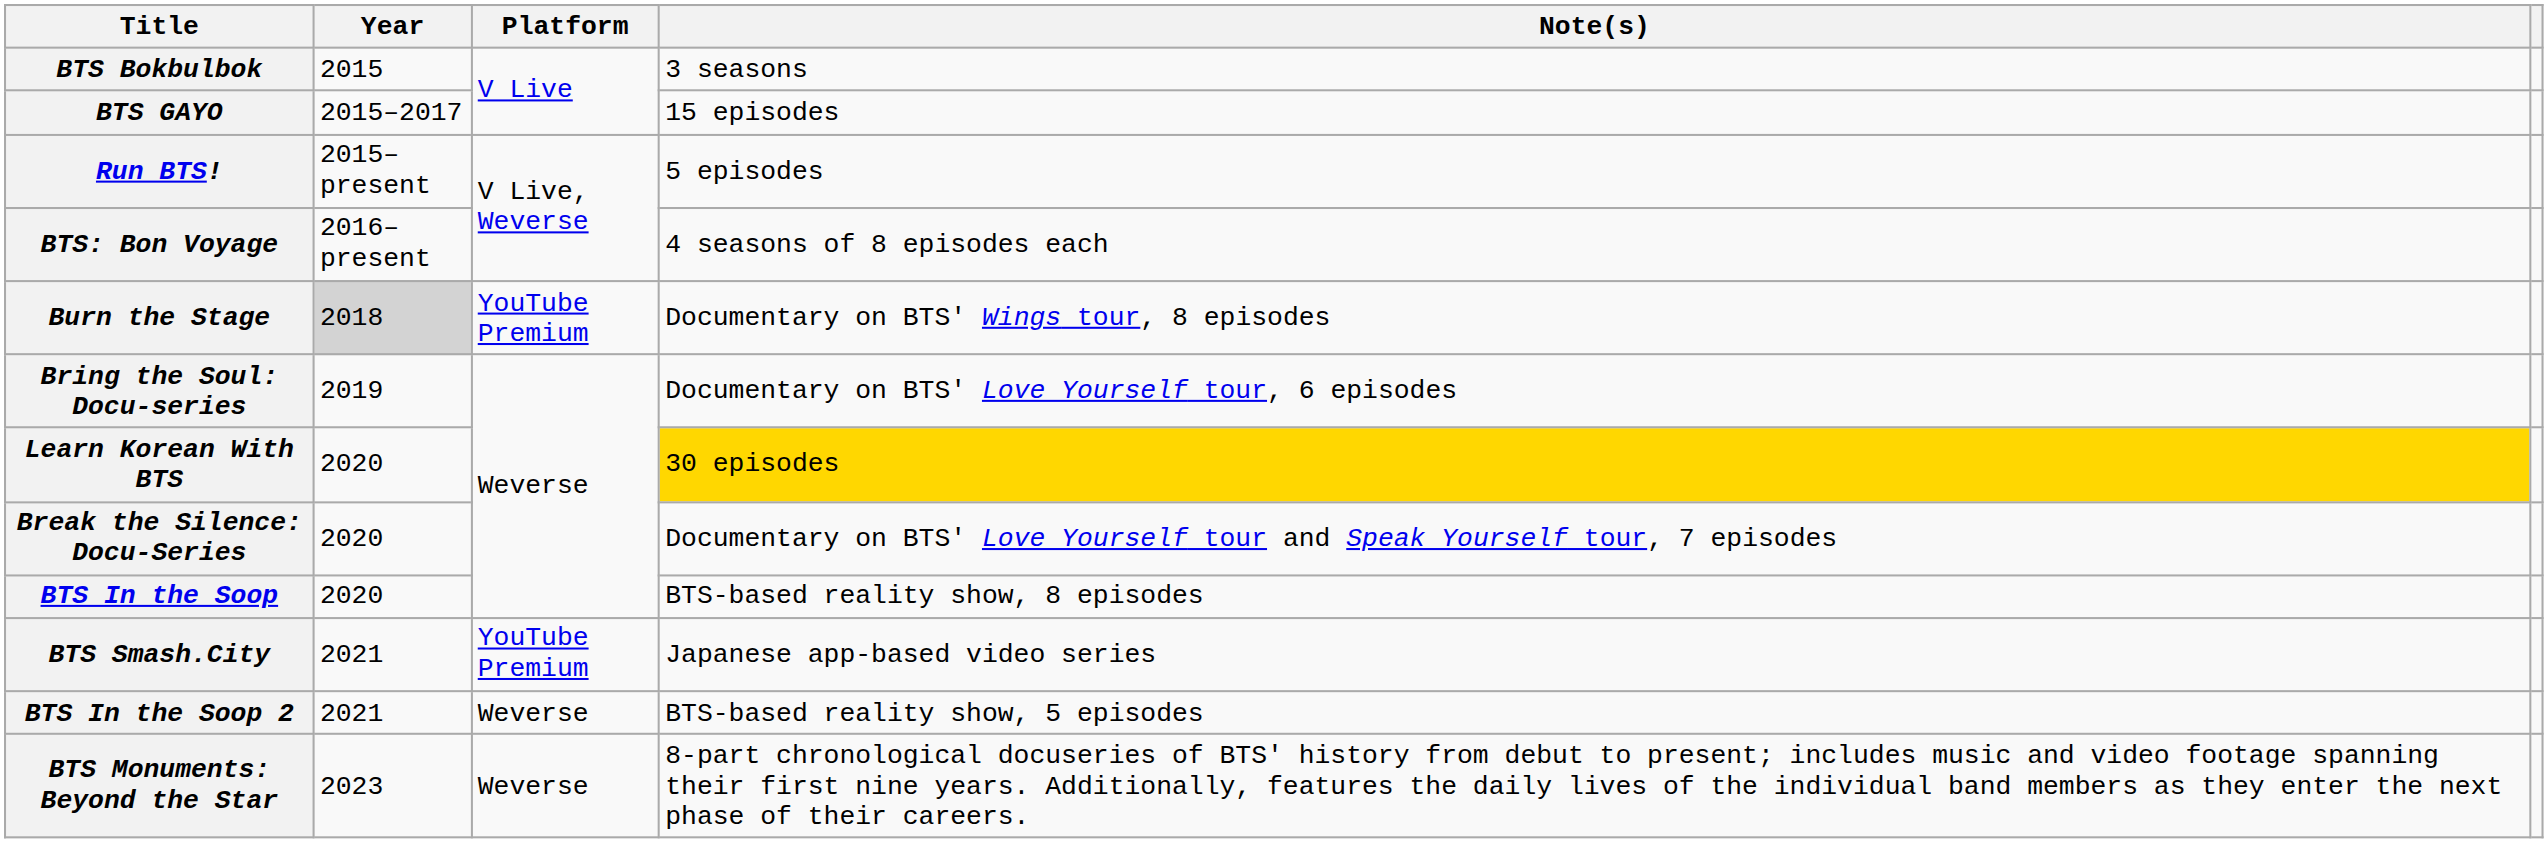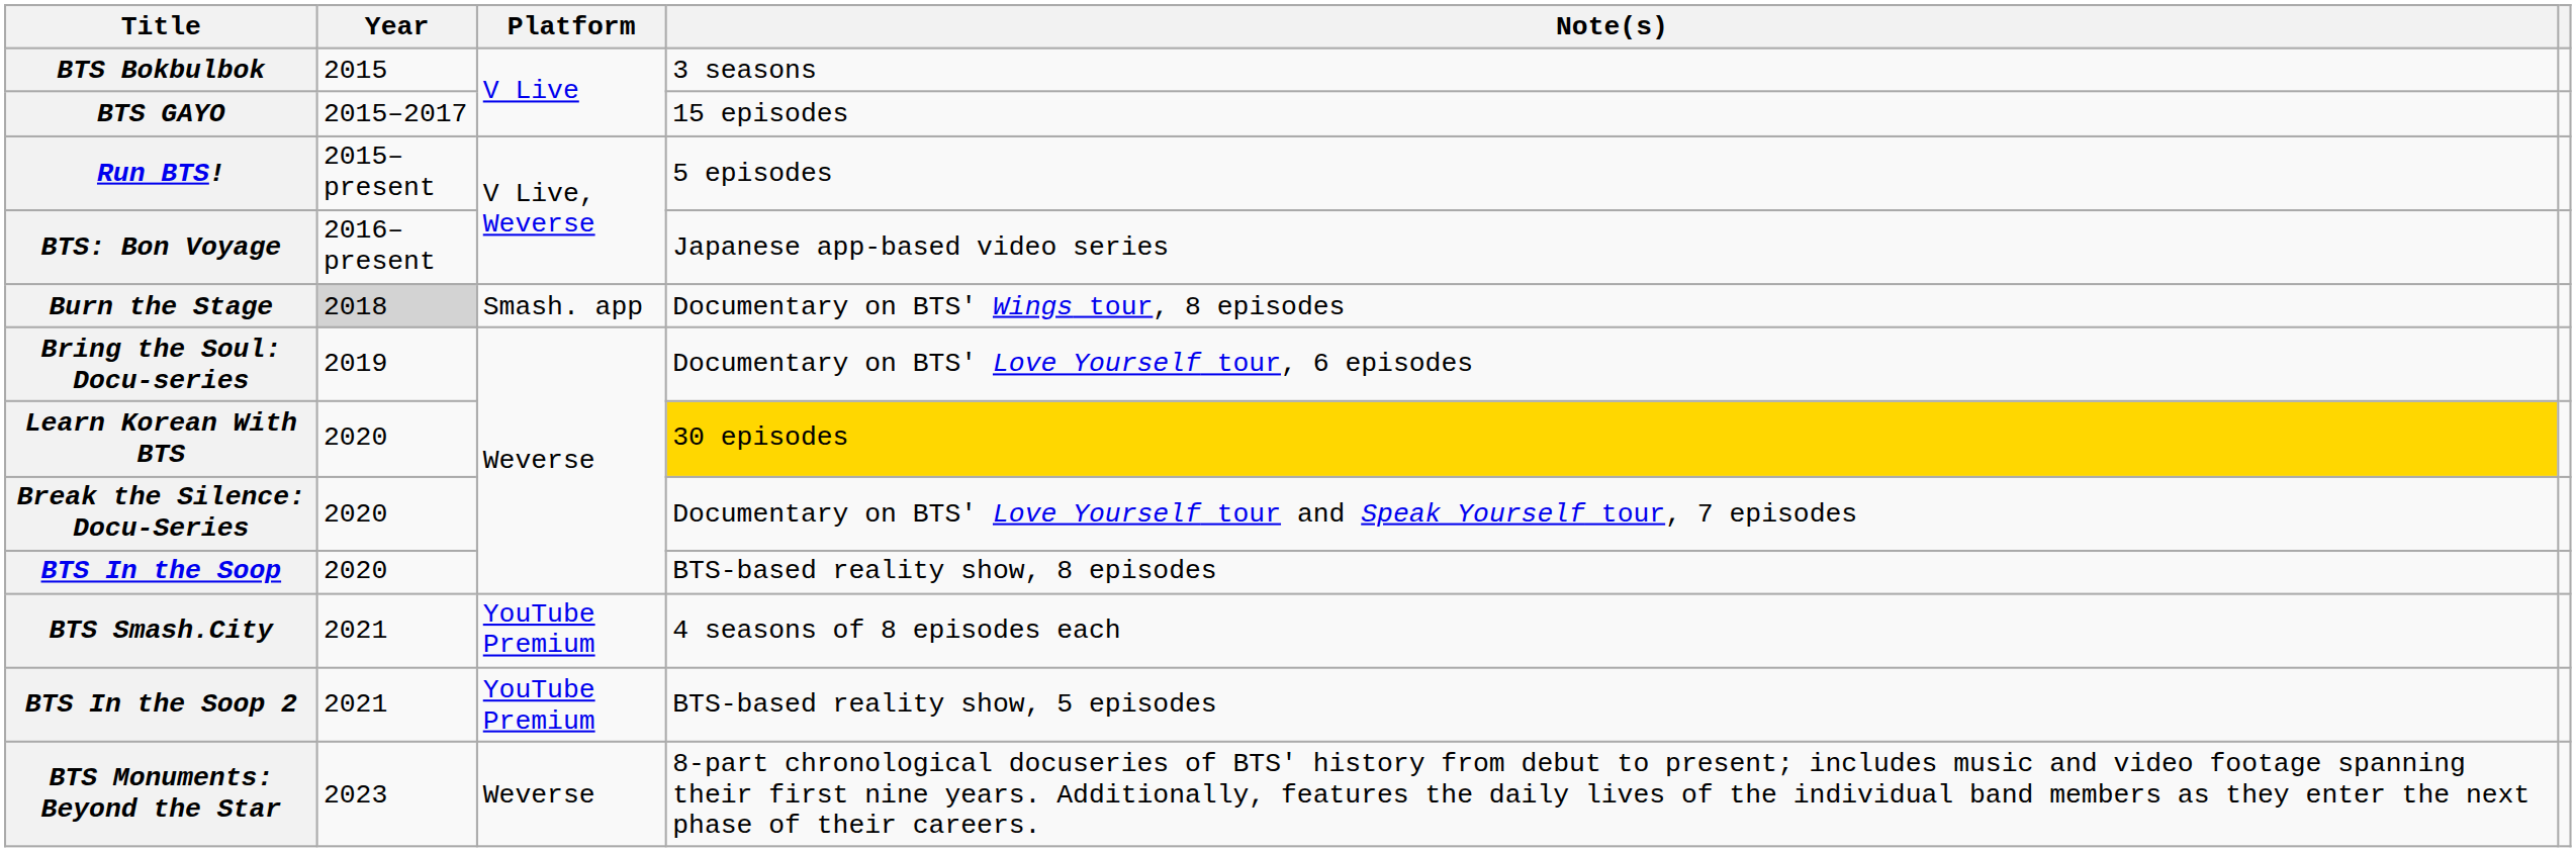BTS: Bon Voyage | Note(s): 4 seasons of 8 episodes each -> Japanese app-based video series
Burn the Stage | Platform: YouTube Premium -> Smash. app
BTS Smash.City | Note(s): Japanese app-based video series -> 4 seasons of 8 episodes each
BTS In the Soop 2 | Platform: Weverse -> YouTube Premium
